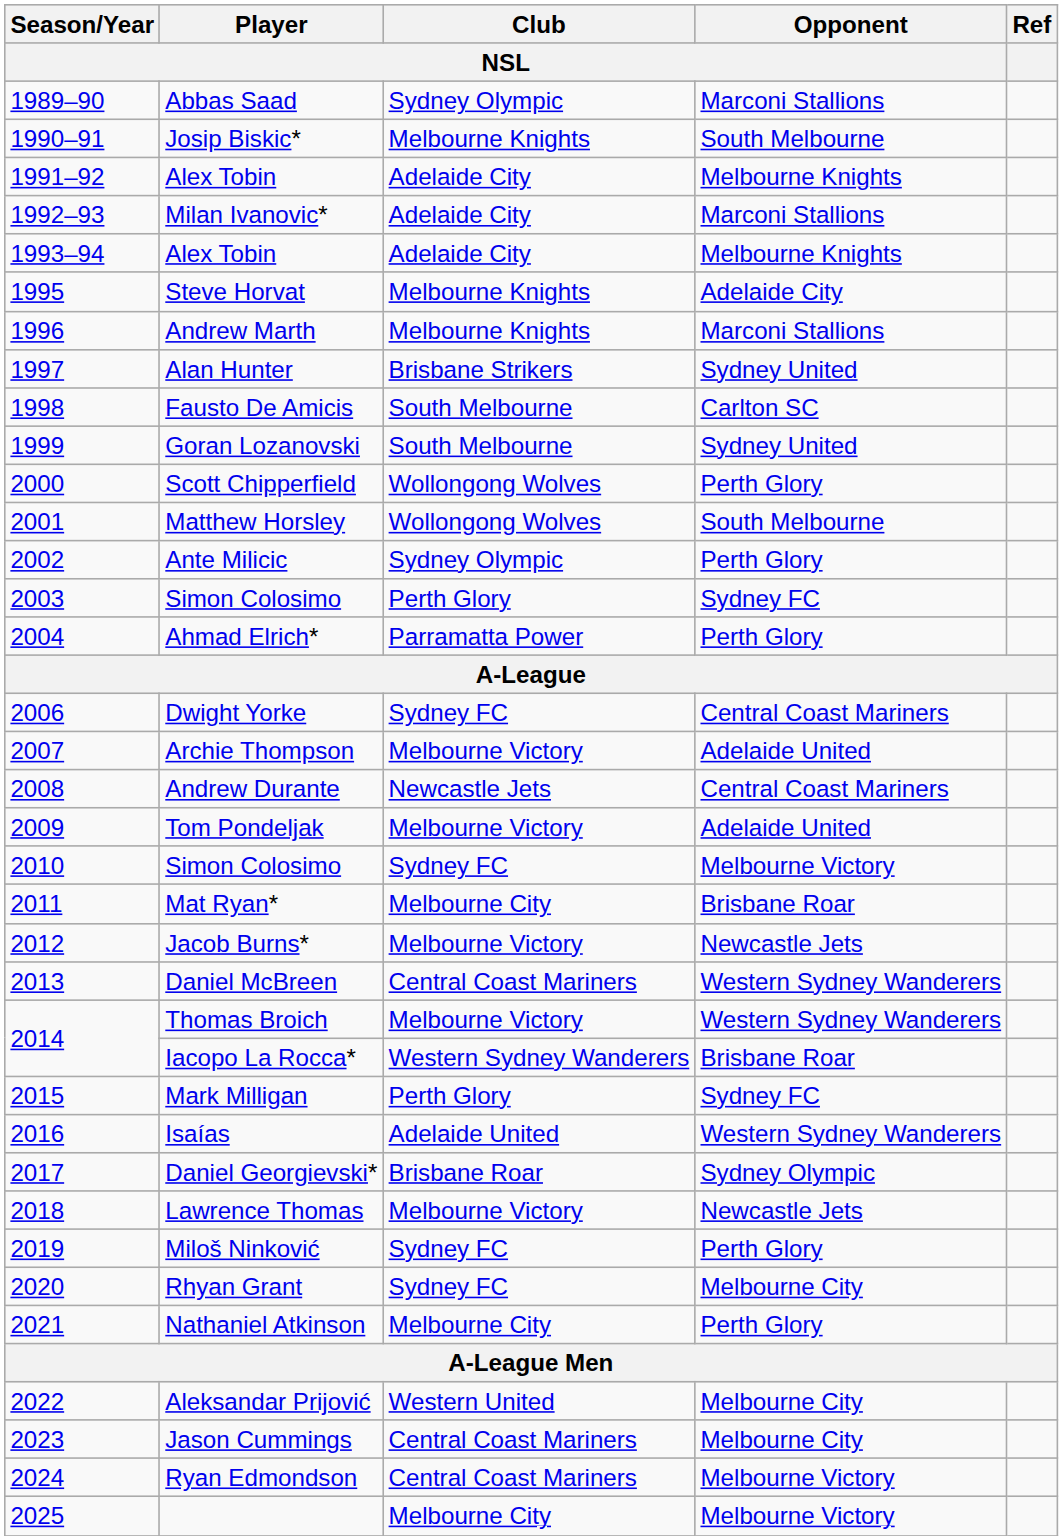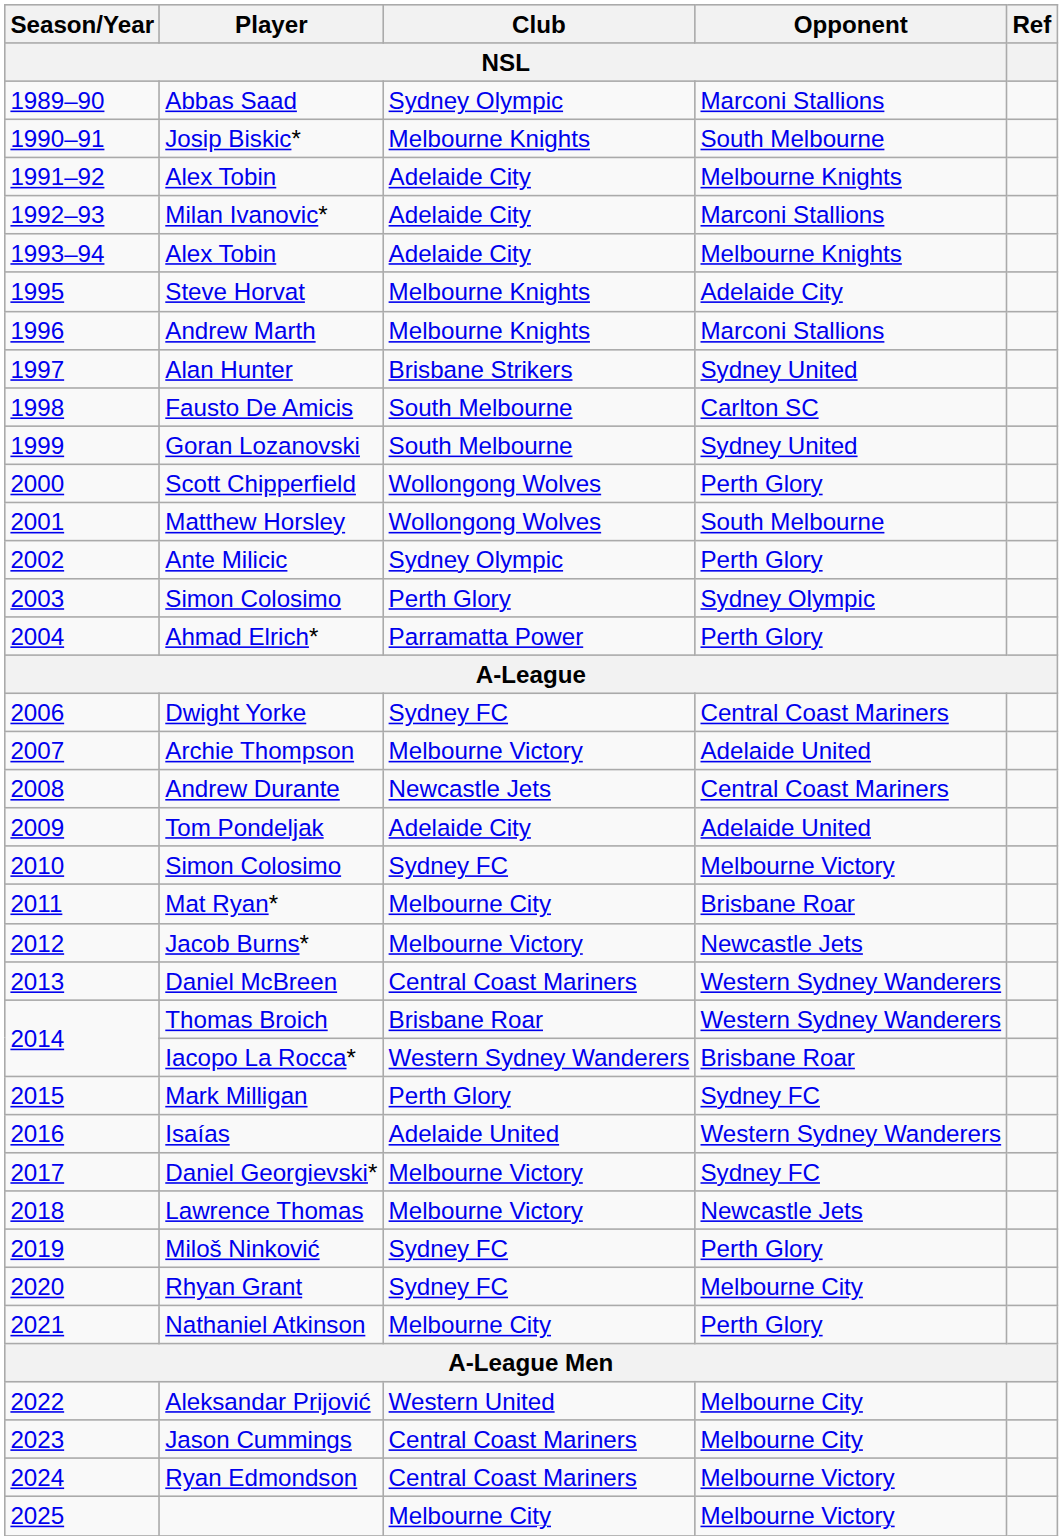2003 / Simon Colosimo | Opponent / NSL: Sydney FC -> Sydney Olympic
Tom Pondeljak | Club / NSL: Melbourne Victory -> Adelaide City
Thomas Broich | Club / NSL: Melbourne Victory -> Brisbane Roar
Daniel Georgievski* | Club / NSL: Brisbane Roar -> Melbourne Victory
Daniel Georgievski* | Opponent / NSL: Sydney Olympic -> Sydney FC
